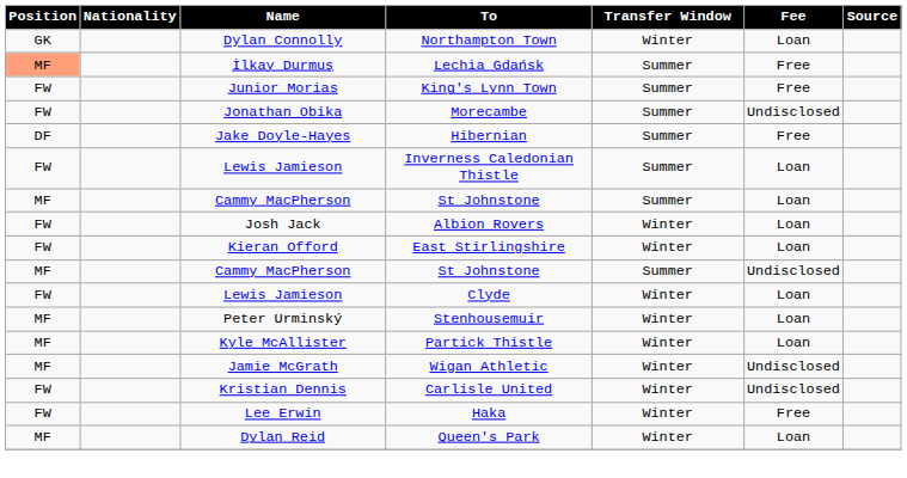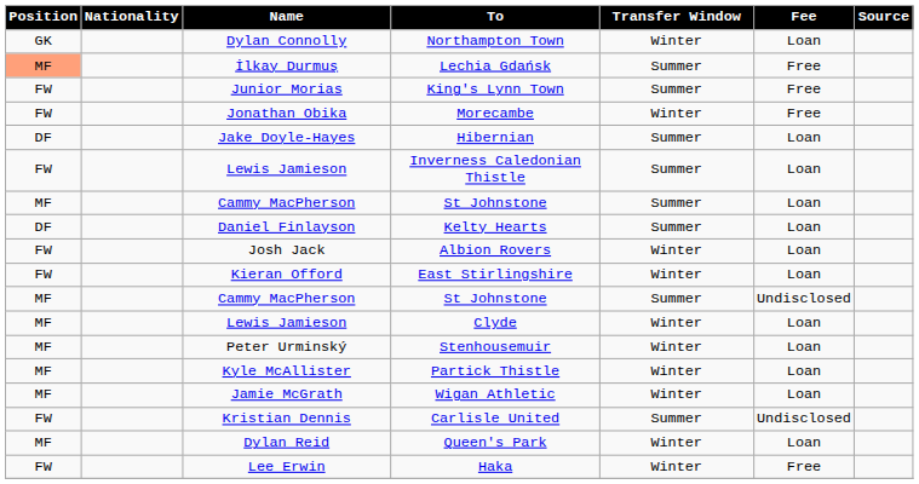Morecambe | Transfer Window: Summer -> Winter
Morecambe | Fee: Undisclosed -> Free
Hibernian | Fee: Free -> Loan
+ row: DF | Daniel Finlayson | Kelty Hearts | Summer | Loan
Clyde | Position: FW -> MF
Wigan Athletic | Fee: Undisclosed -> Loan
Carlisle United | Transfer Window: Winter -> Summer
rows swapped: Queen's Park <-> Haka
